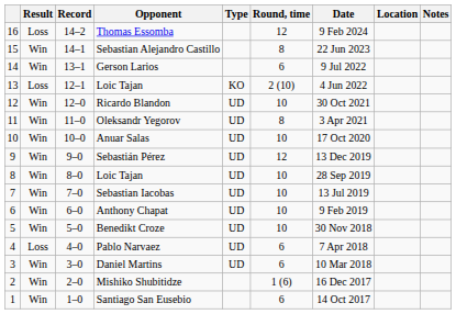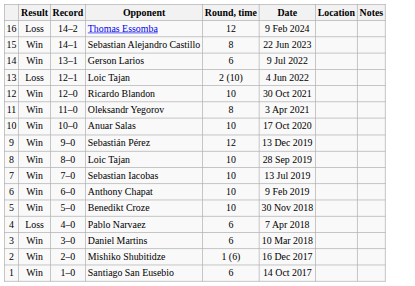- column: Type | KO | UD | UD | UD | UD | UD | UD | UD | UD | UD | UD
